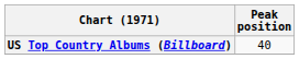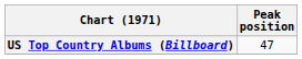US Top Country Albums (Billboard) | Peak position: 40 -> 47
